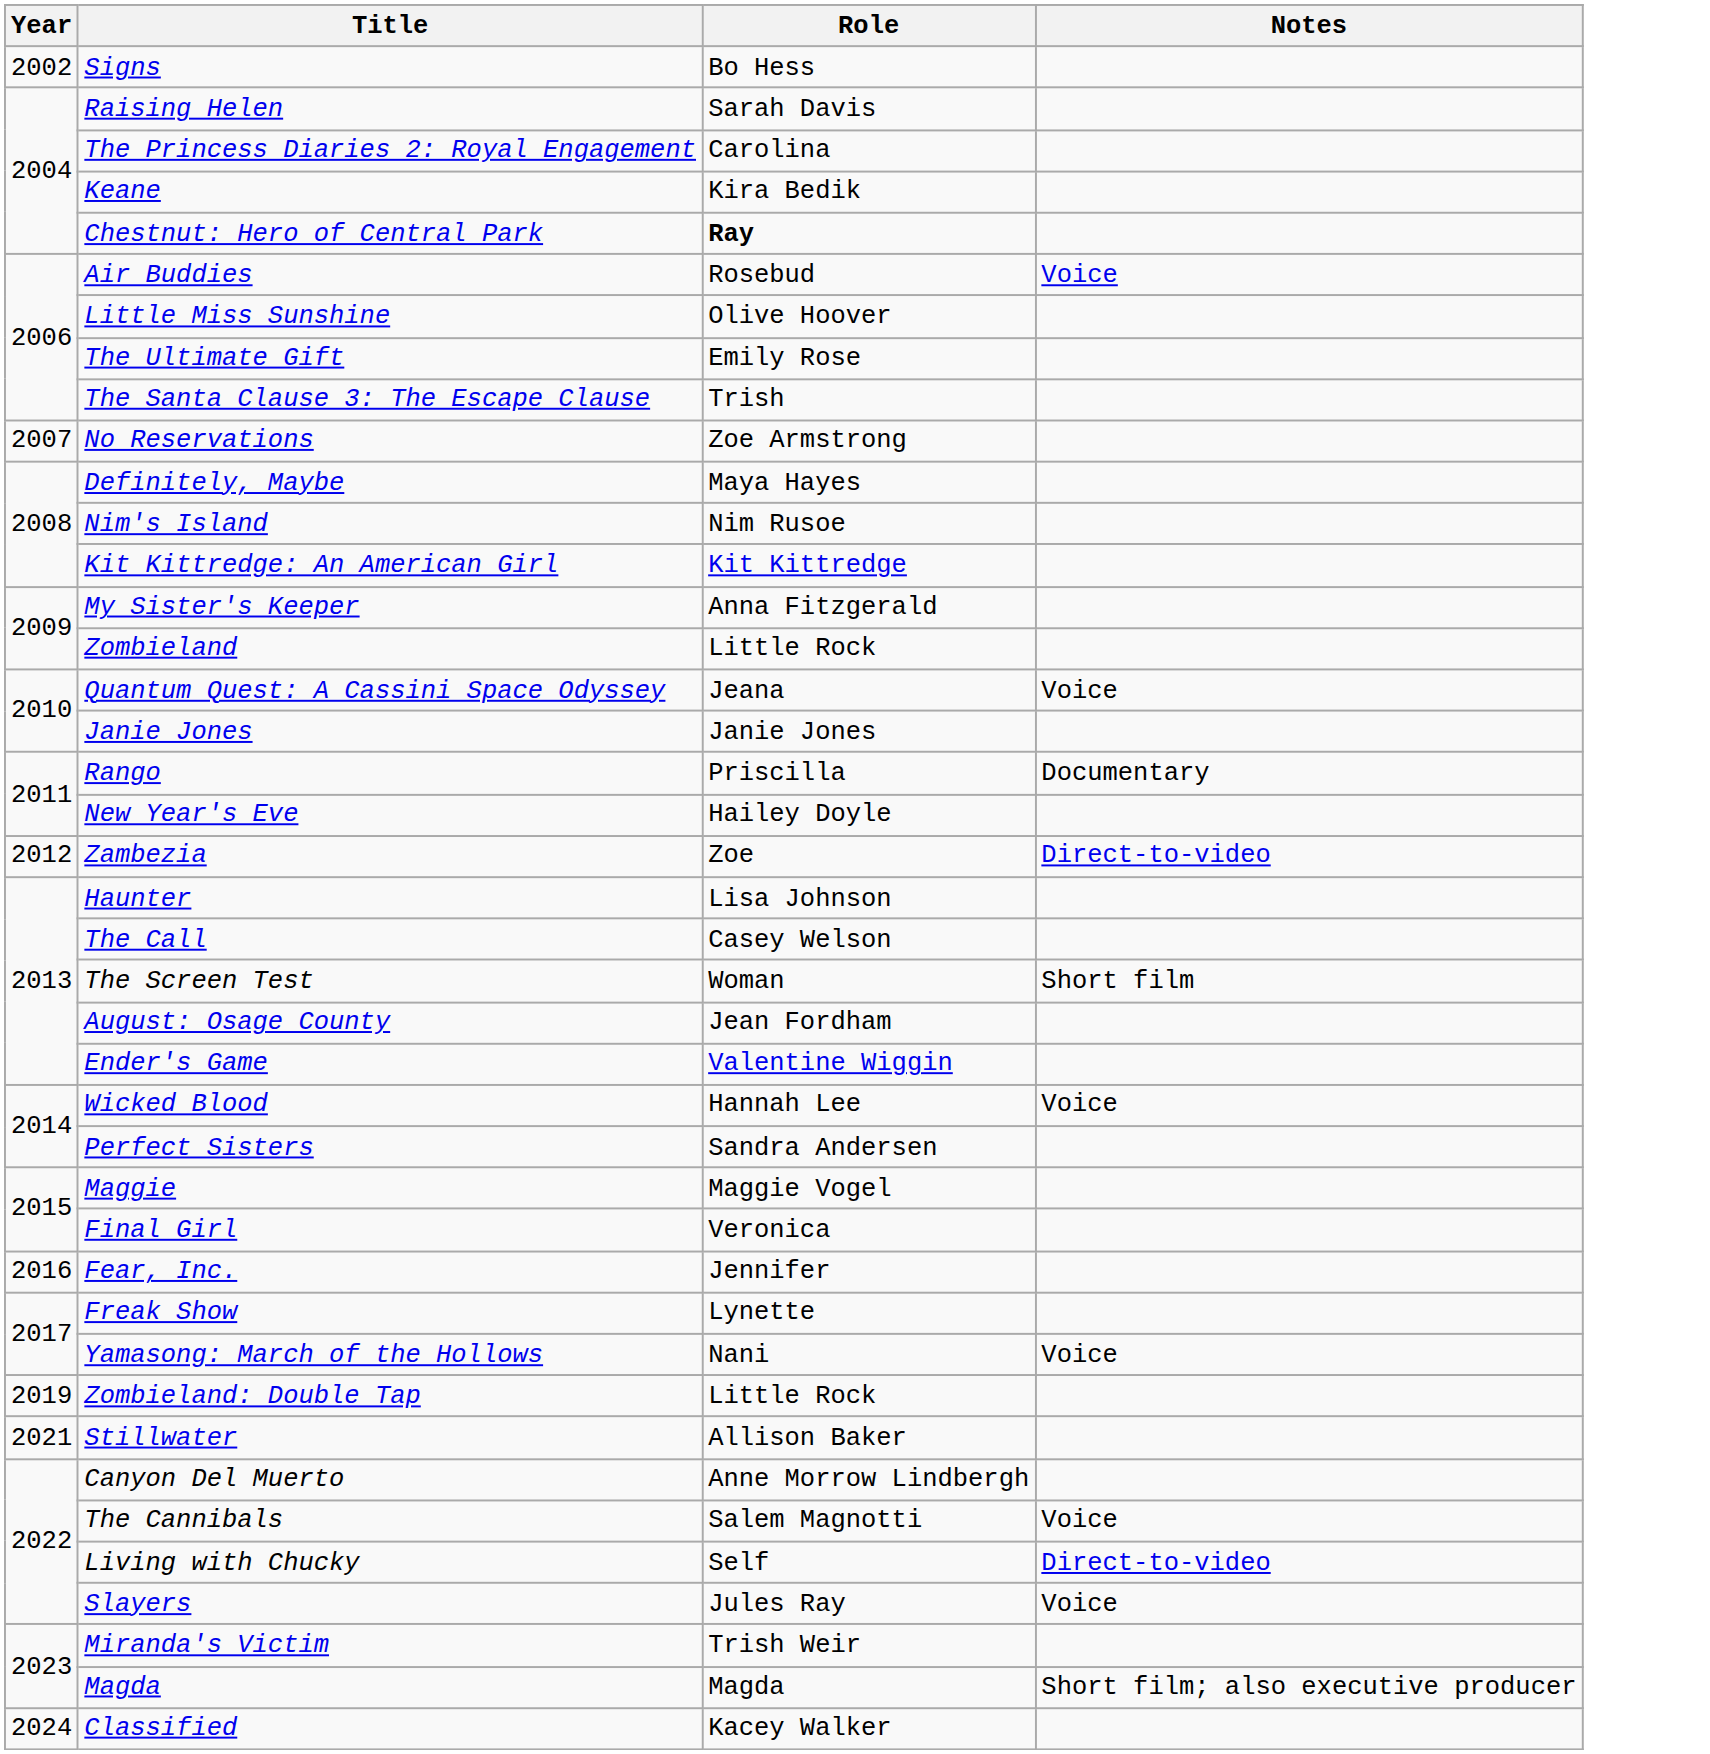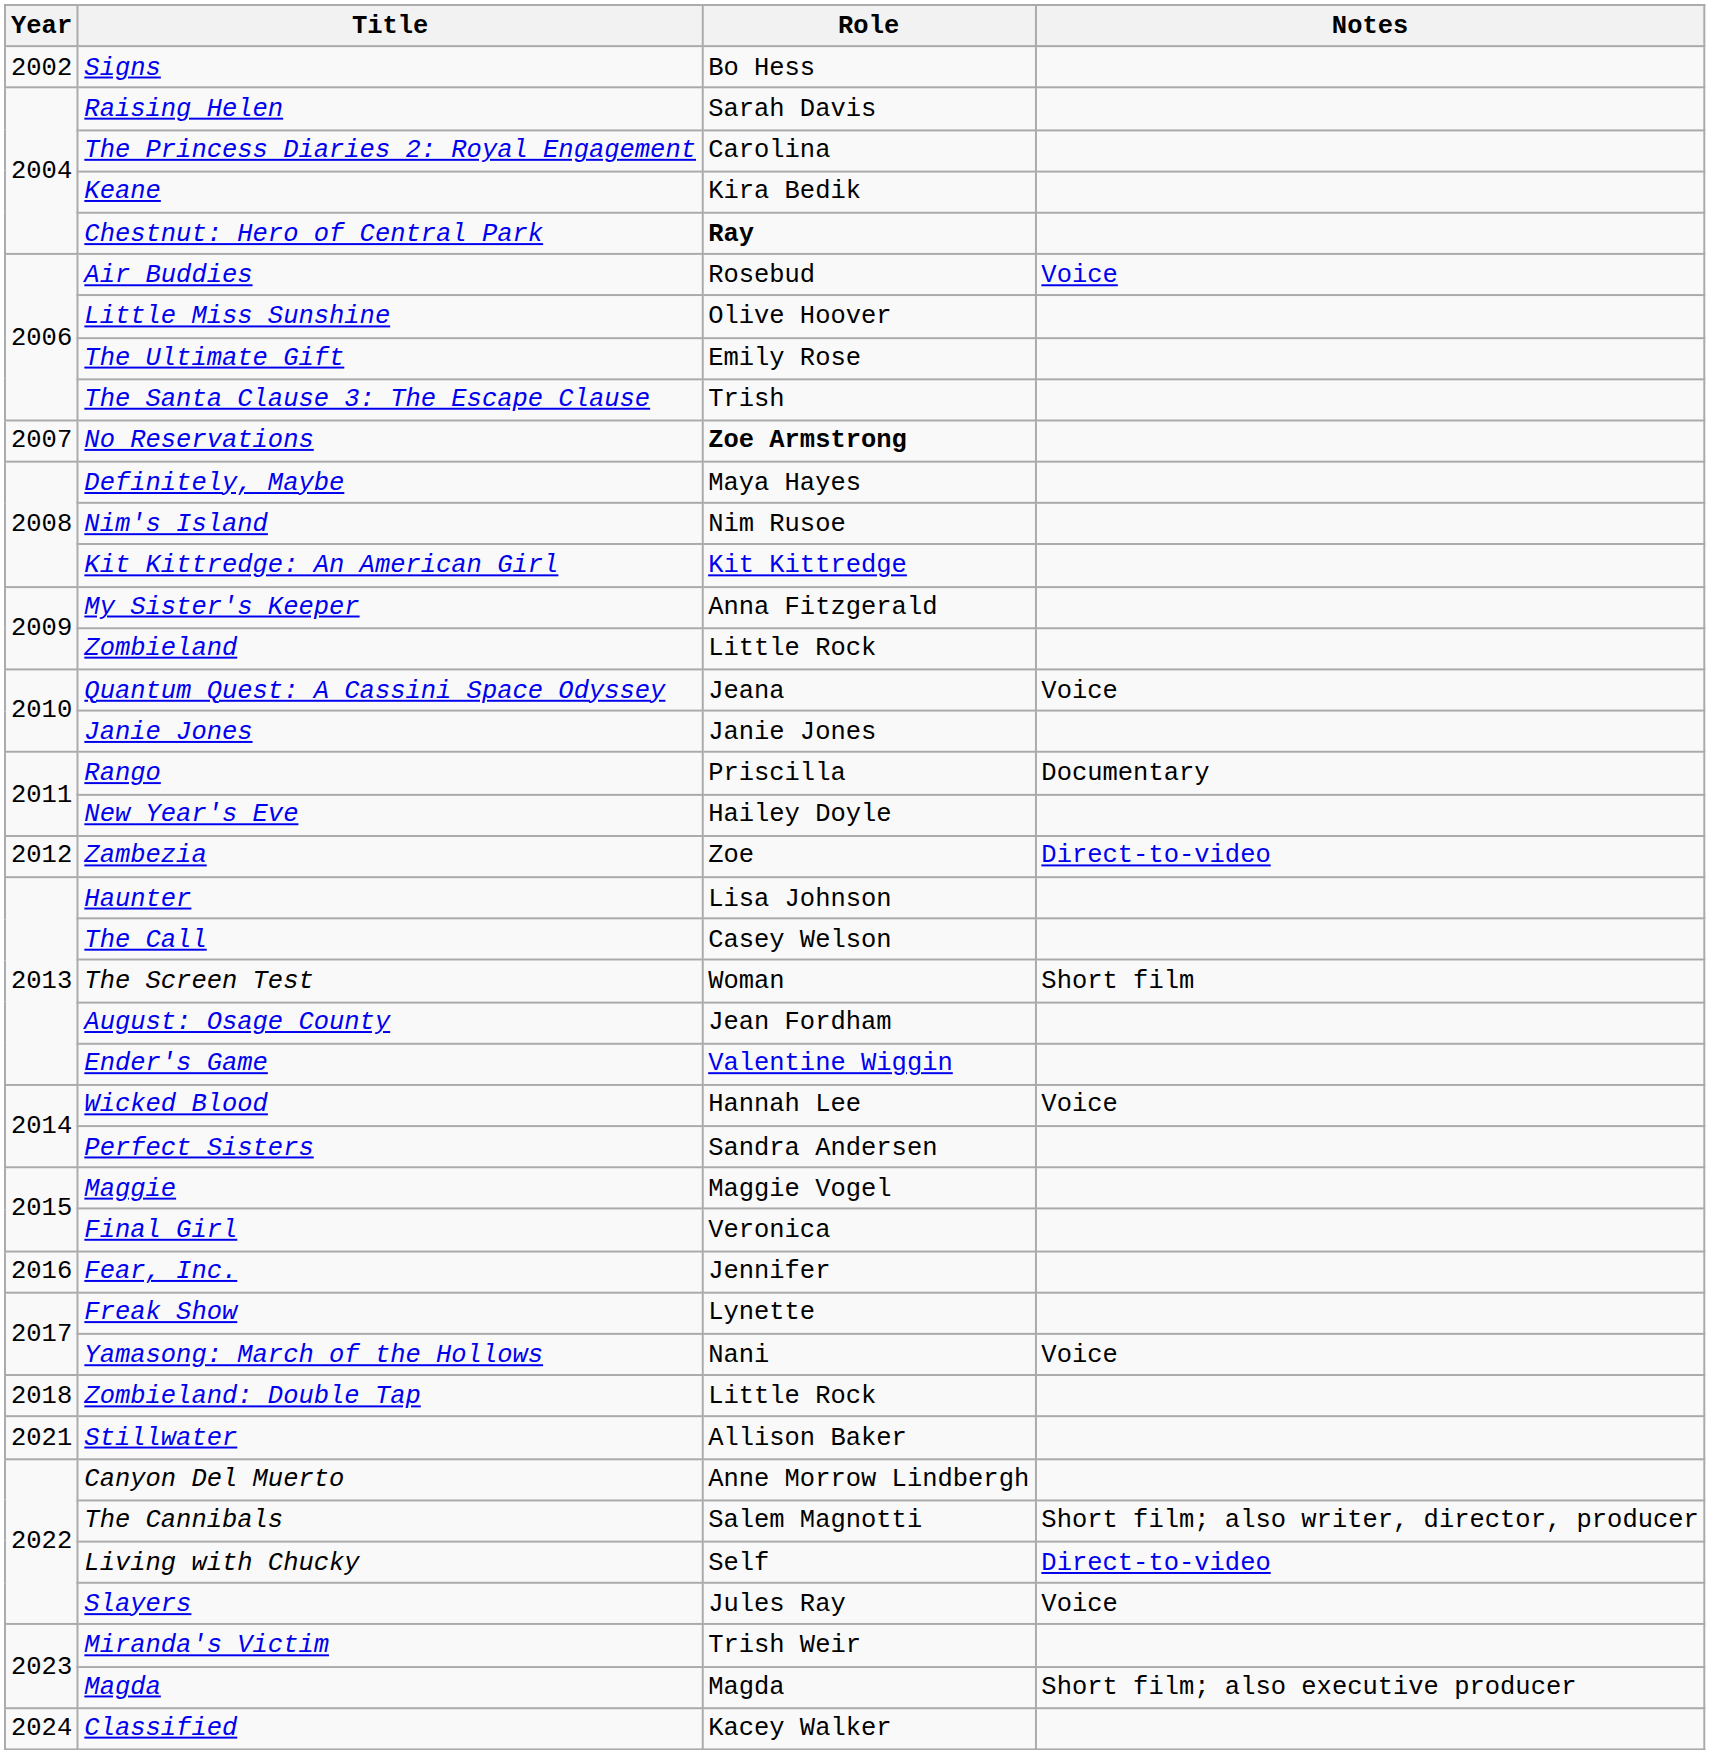No Reservations | Role: normal -> bold
Zombieland: Double Tap | Year: 2019 -> 2018
The Cannibals | Notes: Voice -> Short film; also writer, director, producer
